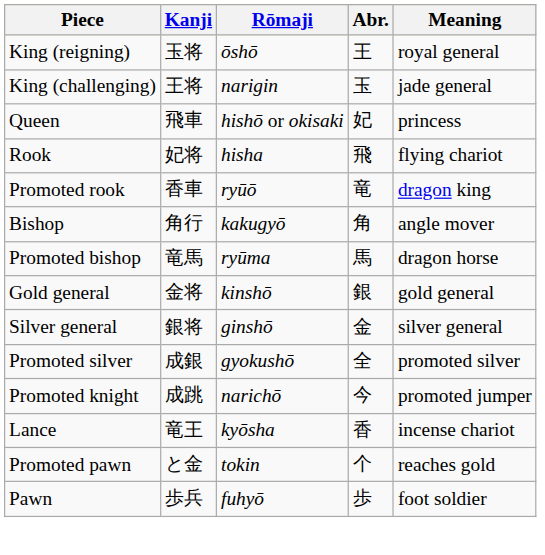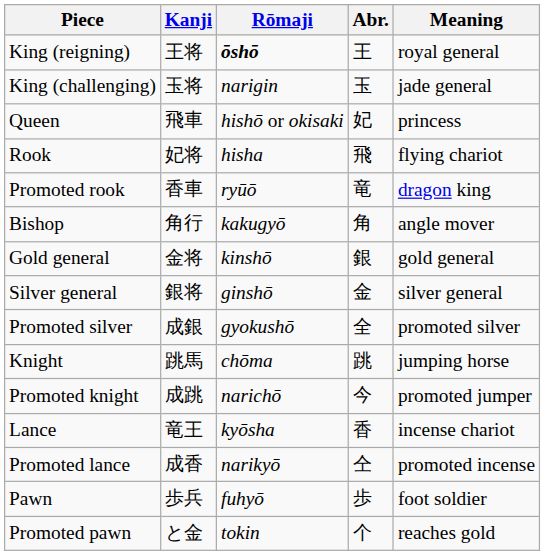King (reigning) | Kanji: 玉将 -> 王将
King (reigning) | Rōmaji: normal -> bold
King (challenging) | Kanji: 王将 -> 玉将
- row: Promoted bishop | 竜馬 | ryūma | 馬 | dragon horse
+ row: Knight | 跳馬 | chōma | 跳 | jumping horse
+ row: Promoted lance | 成香 | narikyō | 仝 | promoted incense
rows swapped: Pawn <-> Promoted pawn
